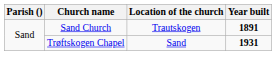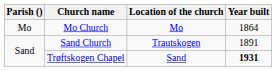+ row: Mo | Mo Church | Mo | 1864
Sand Church | Year built: bold -> normal
